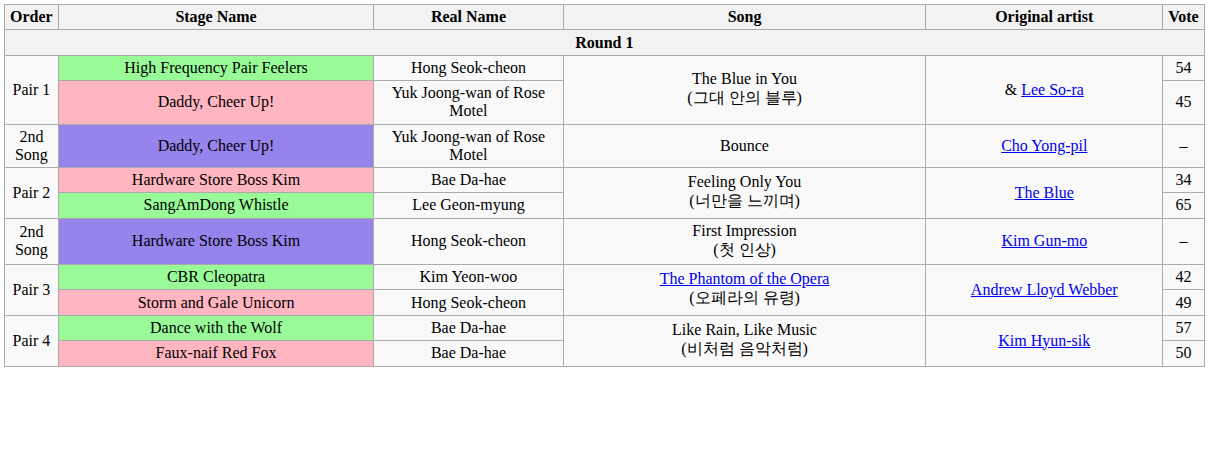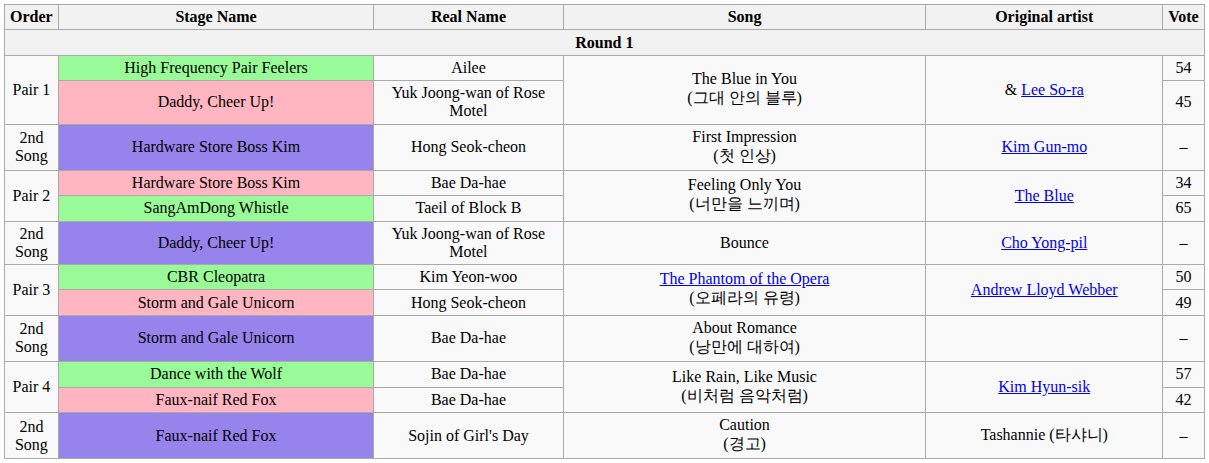High Frequency Pair Feelers | Real Name: Hong Seok-cheon -> Ailee
rows swapped: Daddy, Cheer Up! / Bounce <-> Hardware Store Boss Kim / First Impression (첫 인상)
SangAmDong Whistle | Real Name: Lee Geon-myung -> Taeil of Block B
CBR Cleopatra | Vote: 42 -> 50
+ row: 2nd Song | Storm and Gale Unicorn | Bae Da-hae | About Romance (낭만에 대하여) | –
Faux-naif Red Fox / Like Rain, Like Music (비처럼 음악처럼) | Vote: 50 -> 42
+ row: 2nd Song | Faux-naif Red Fox | Sojin of Girl's Day | Caution (경고) | Tashannie (타샤니) | –
